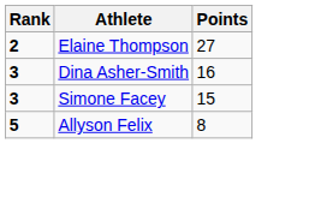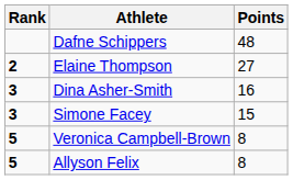+ row: Dafne Schippers | 48
+ row: 5 | Veronica Campbell-Brown | 8
